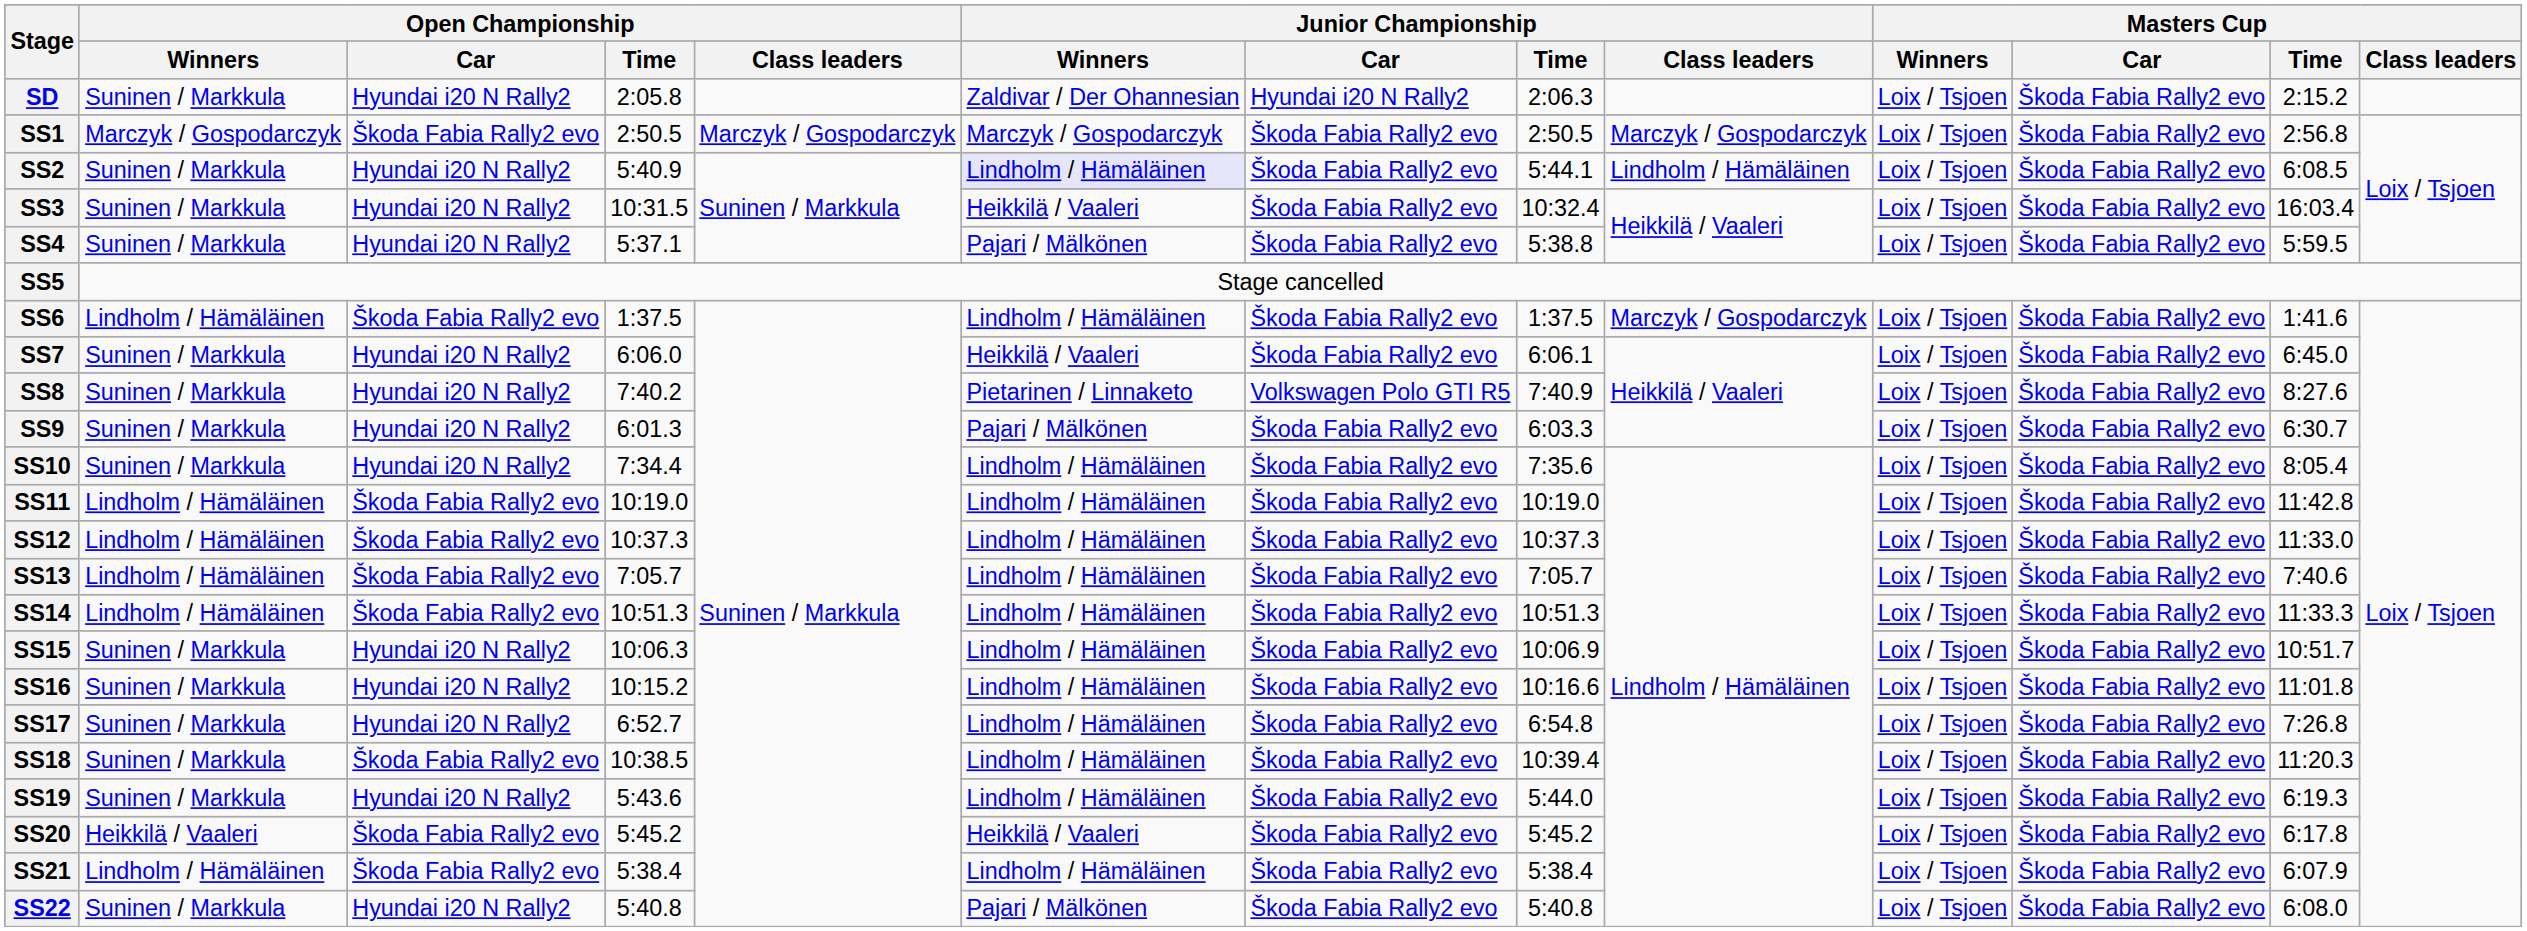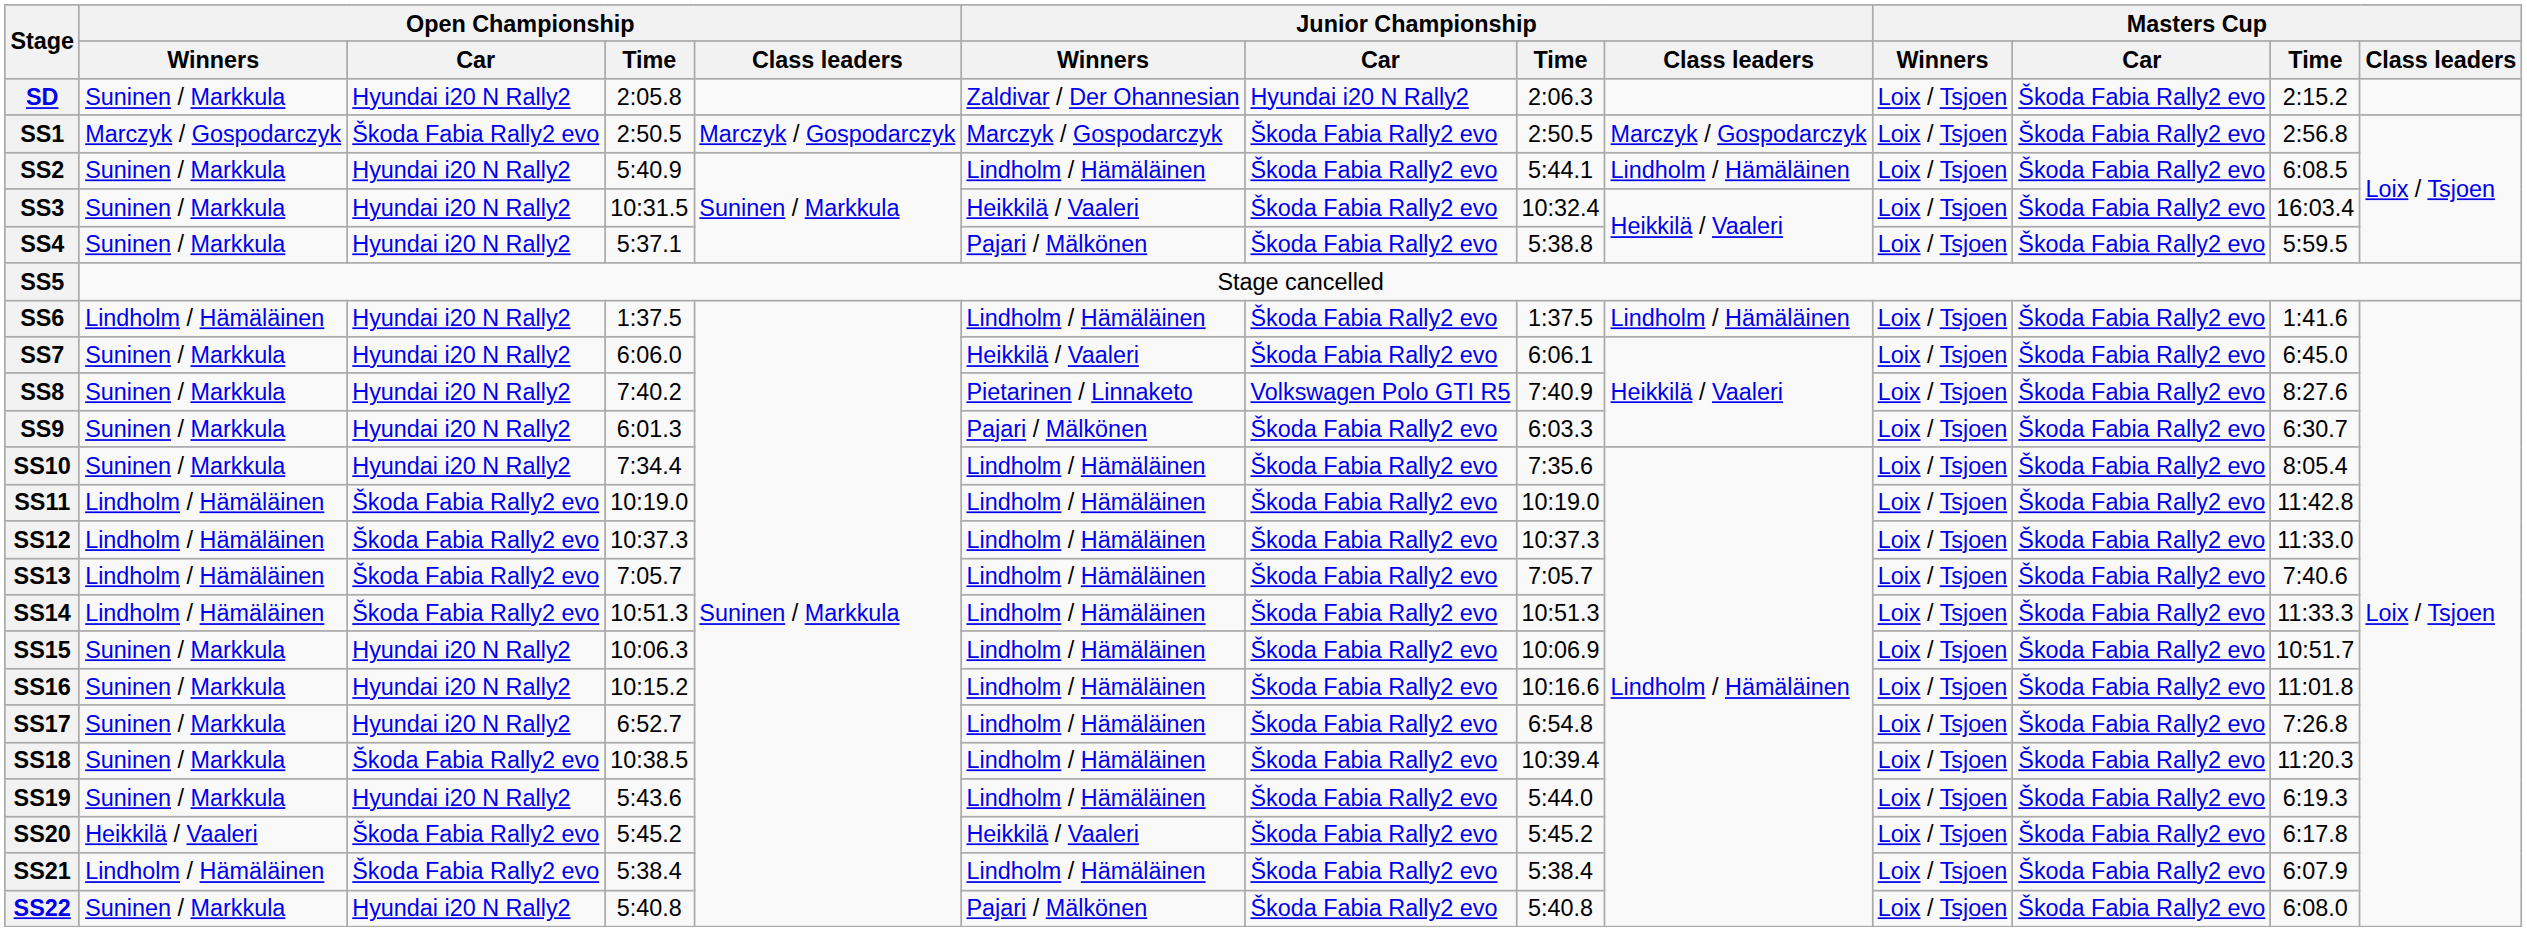SS2 | Junior Championship / Winners: lavender background -> no background
SS6 | Open Championship / Car: Škoda Fabia Rally2 evo -> Hyundai i20 N Rally2
SS6 | Junior Championship / Class leaders: Marczyk / Gospodarczyk -> Lindholm / Hämäläinen
